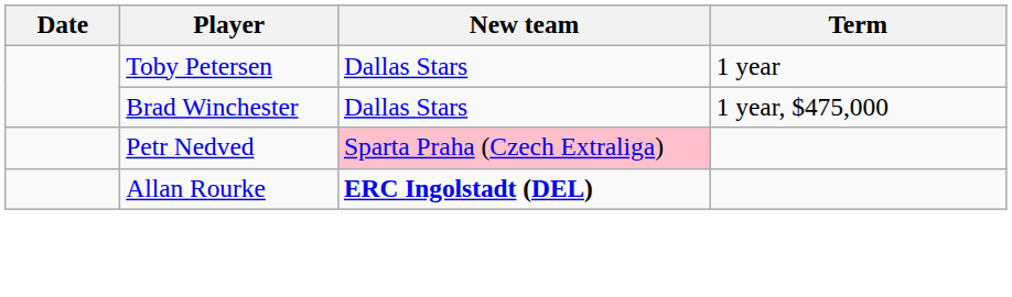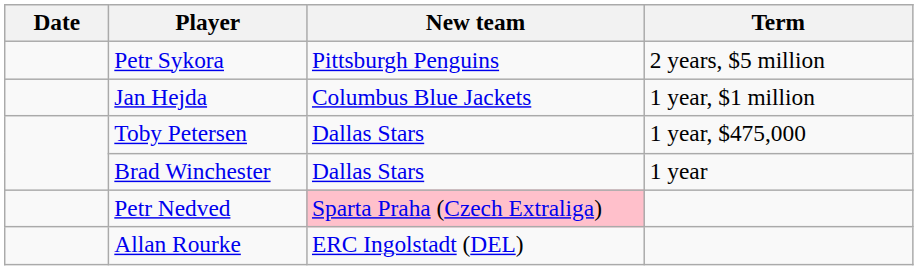+ row: Petr Sykora | Pittsburgh Penguins | 2 years, $5 million
+ row: Jan Hejda | Columbus Blue Jackets | 1 year, $1 million
Toby Petersen | Term: 1 year -> 1 year, $475,000
Brad Winchester | Term: 1 year, $475,000 -> 1 year
Allan Rourke | New team: bold -> normal
